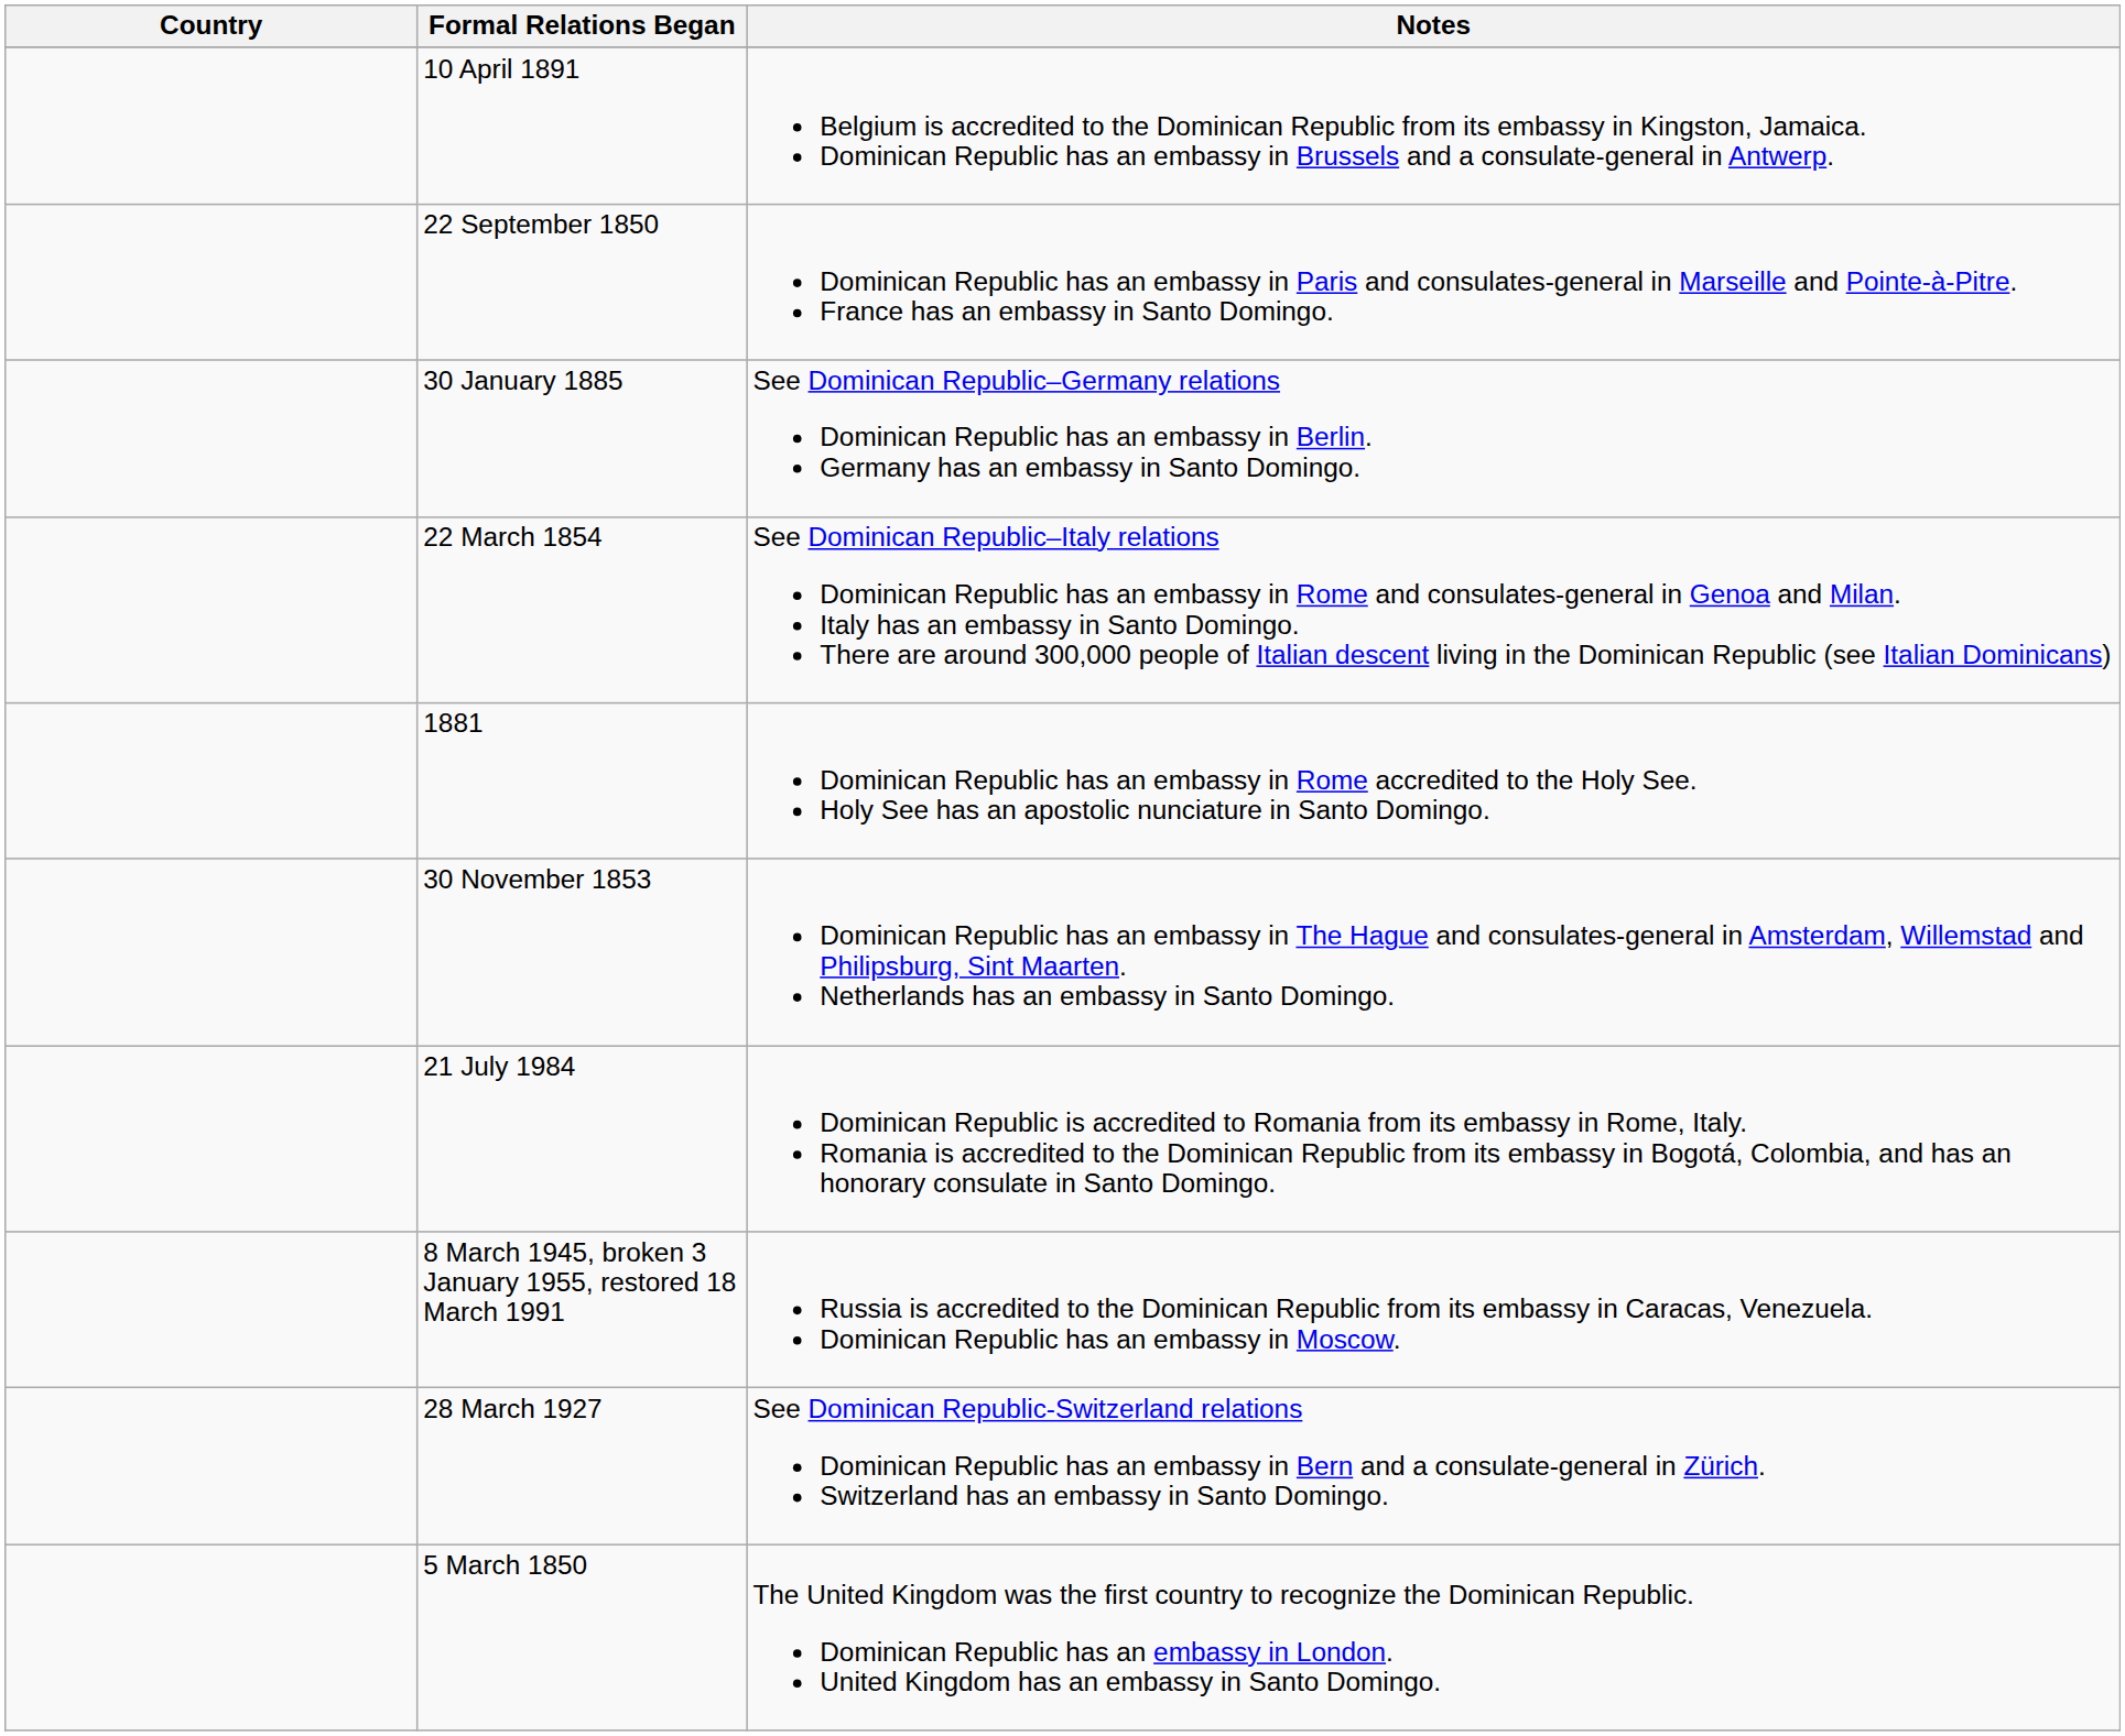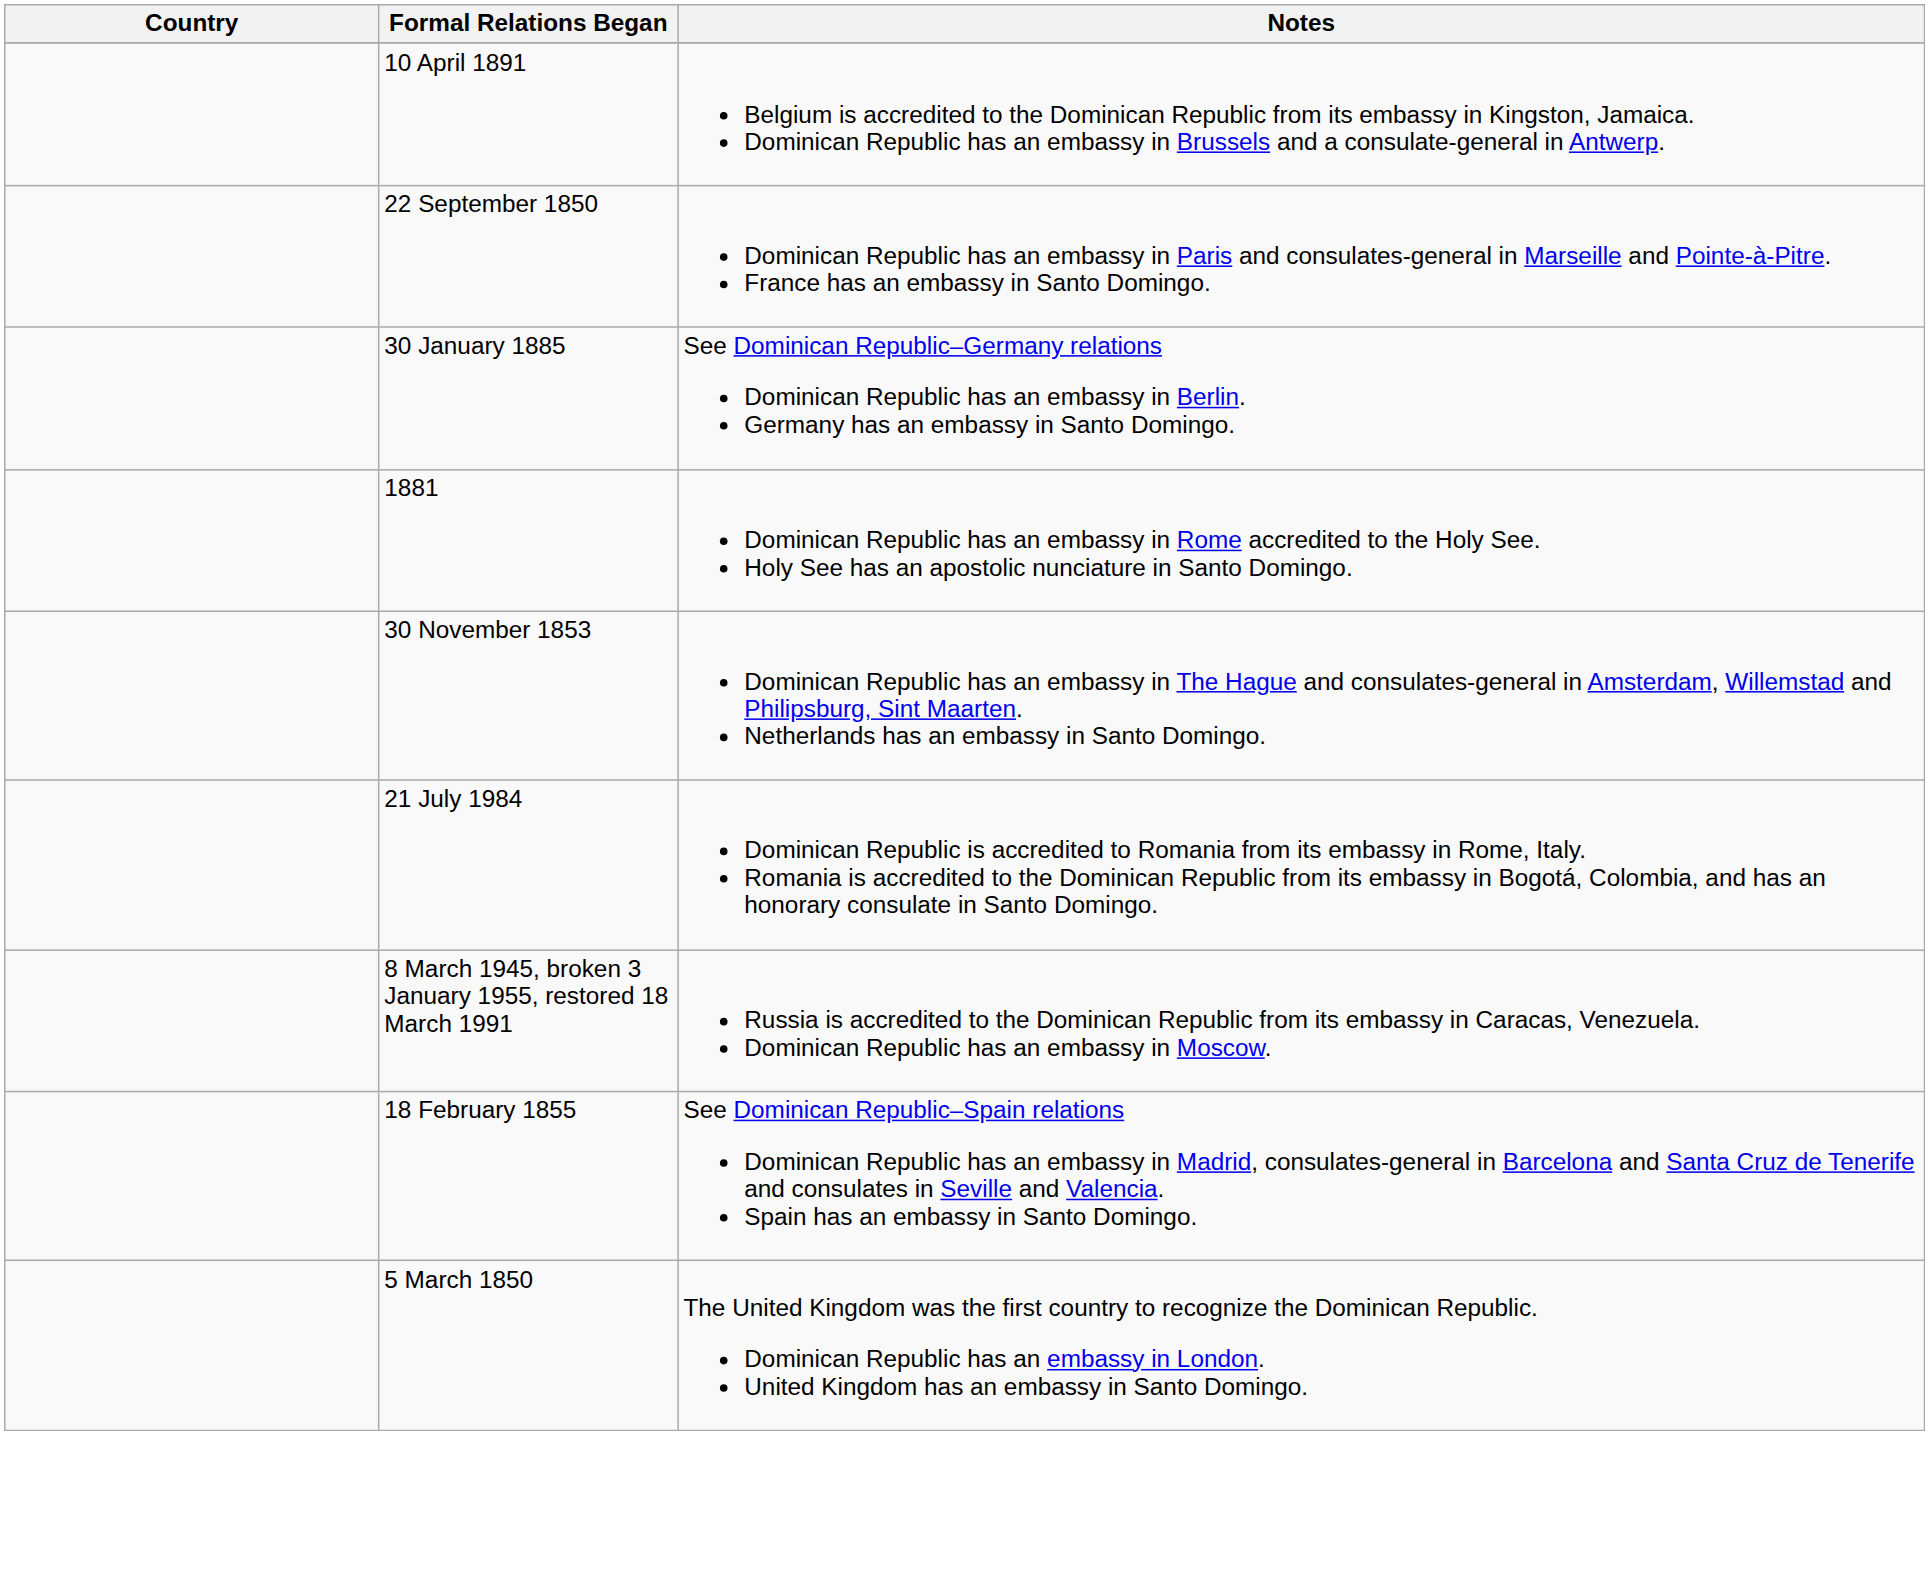- row: 22 March 1854 | See Dominican Republic–Italy relations Dominican Republic has an embassy in Rome and consulates-general in Genoa and Milan. Italy has an embassy in Santo Domingo. There are around 300,000 people of Italian descent living in the Dominican Republic (see Italian Dominicans)
+ row: 18 February 1855 | See Dominican Republic–Spain relations Dominican Republic has an embassy in Madrid, consulates-general in Barcelona and Santa Cruz de Tenerife and consulates in Seville and Valencia. Spain has an embassy in Santo Domingo.
- row: 28 March 1927 | See Dominican Republic-Switzerland relations Dominican Republic has an embassy in Bern and a consulate-general in Zürich. Switzerland has an embassy in Santo Domingo.
